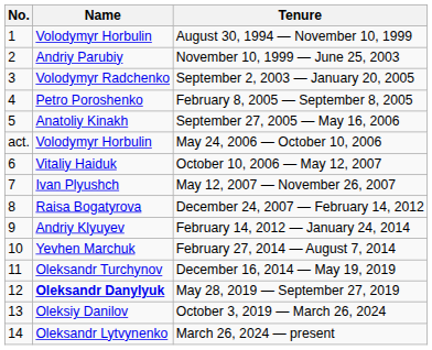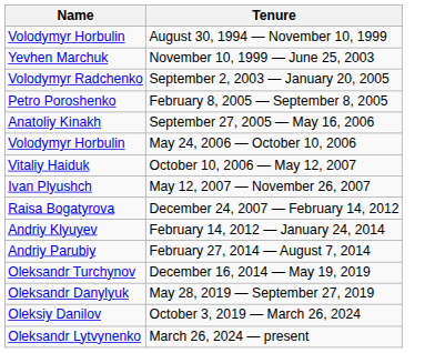- column: No. | 1 | 2 | 3 | 4 | 5 | act. | 6 | 7 | 8 | 9 | 10 | 11 | 12 | 13 | 14
November 10, 1999 — June 25, 2003 | Name: Andriy Parubiy -> Yevhen Marchuk
February 27, 2014 — August 7, 2014 | Name: Yevhen Marchuk -> Andriy Parubiy
May 28, 2019 — September 27, 2019 | Name: bold -> normal
